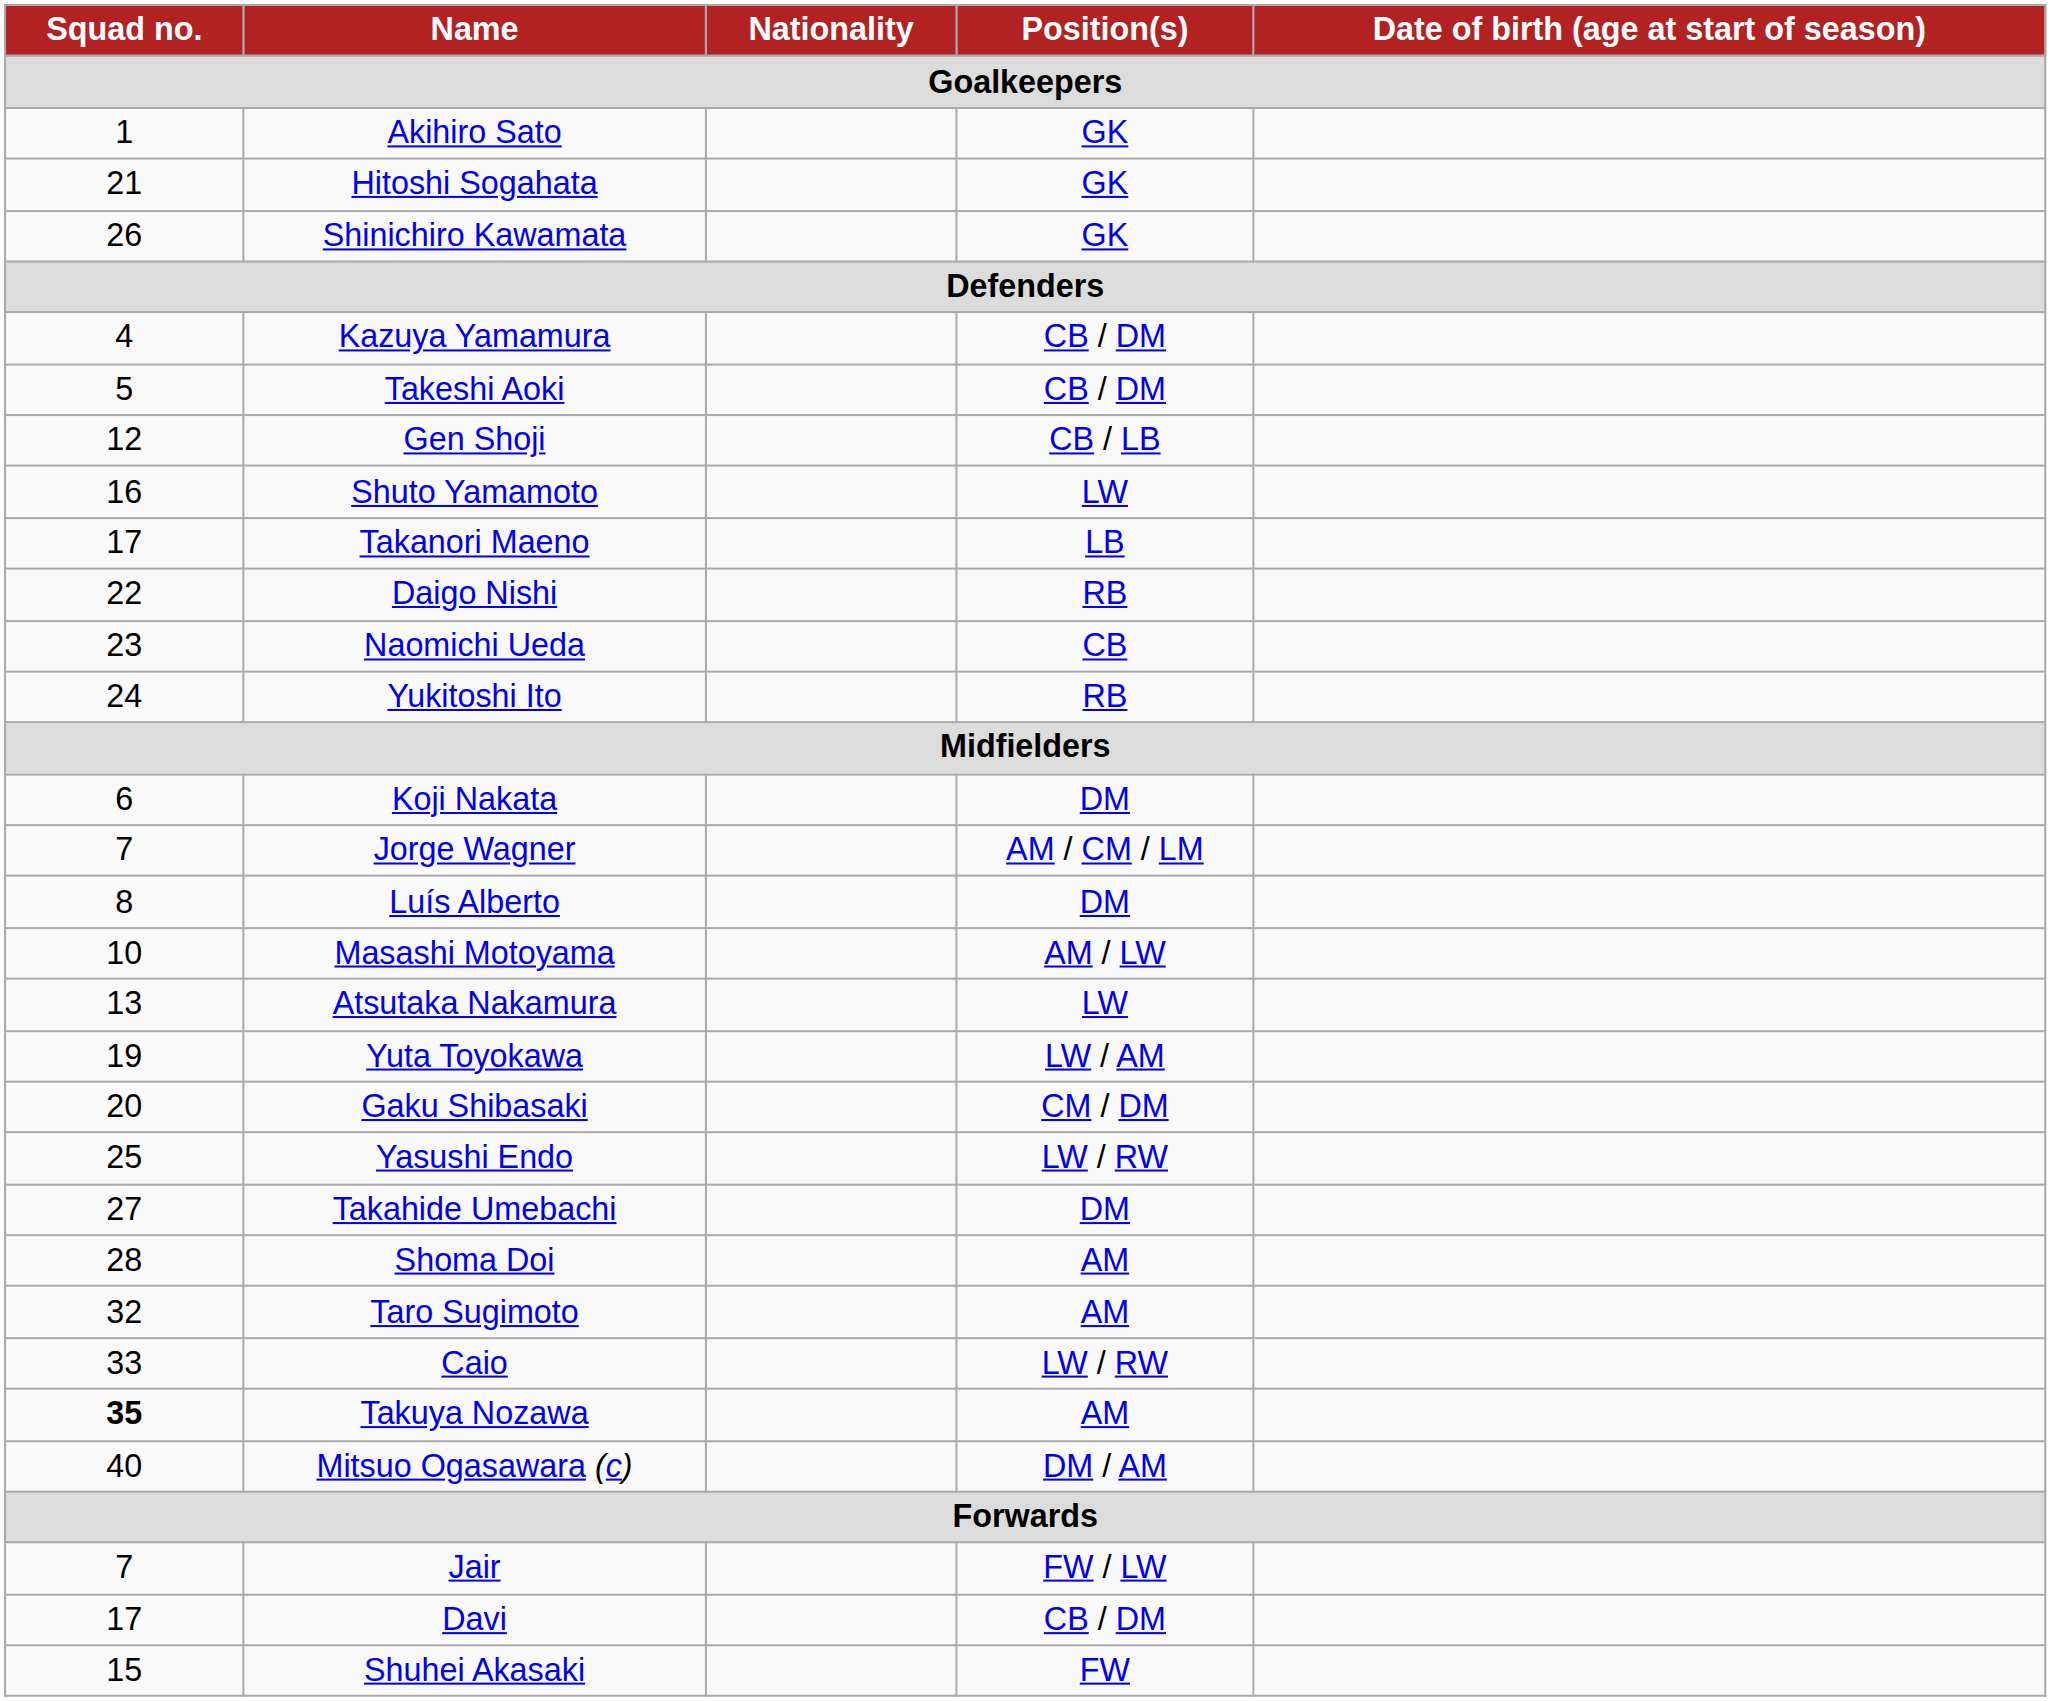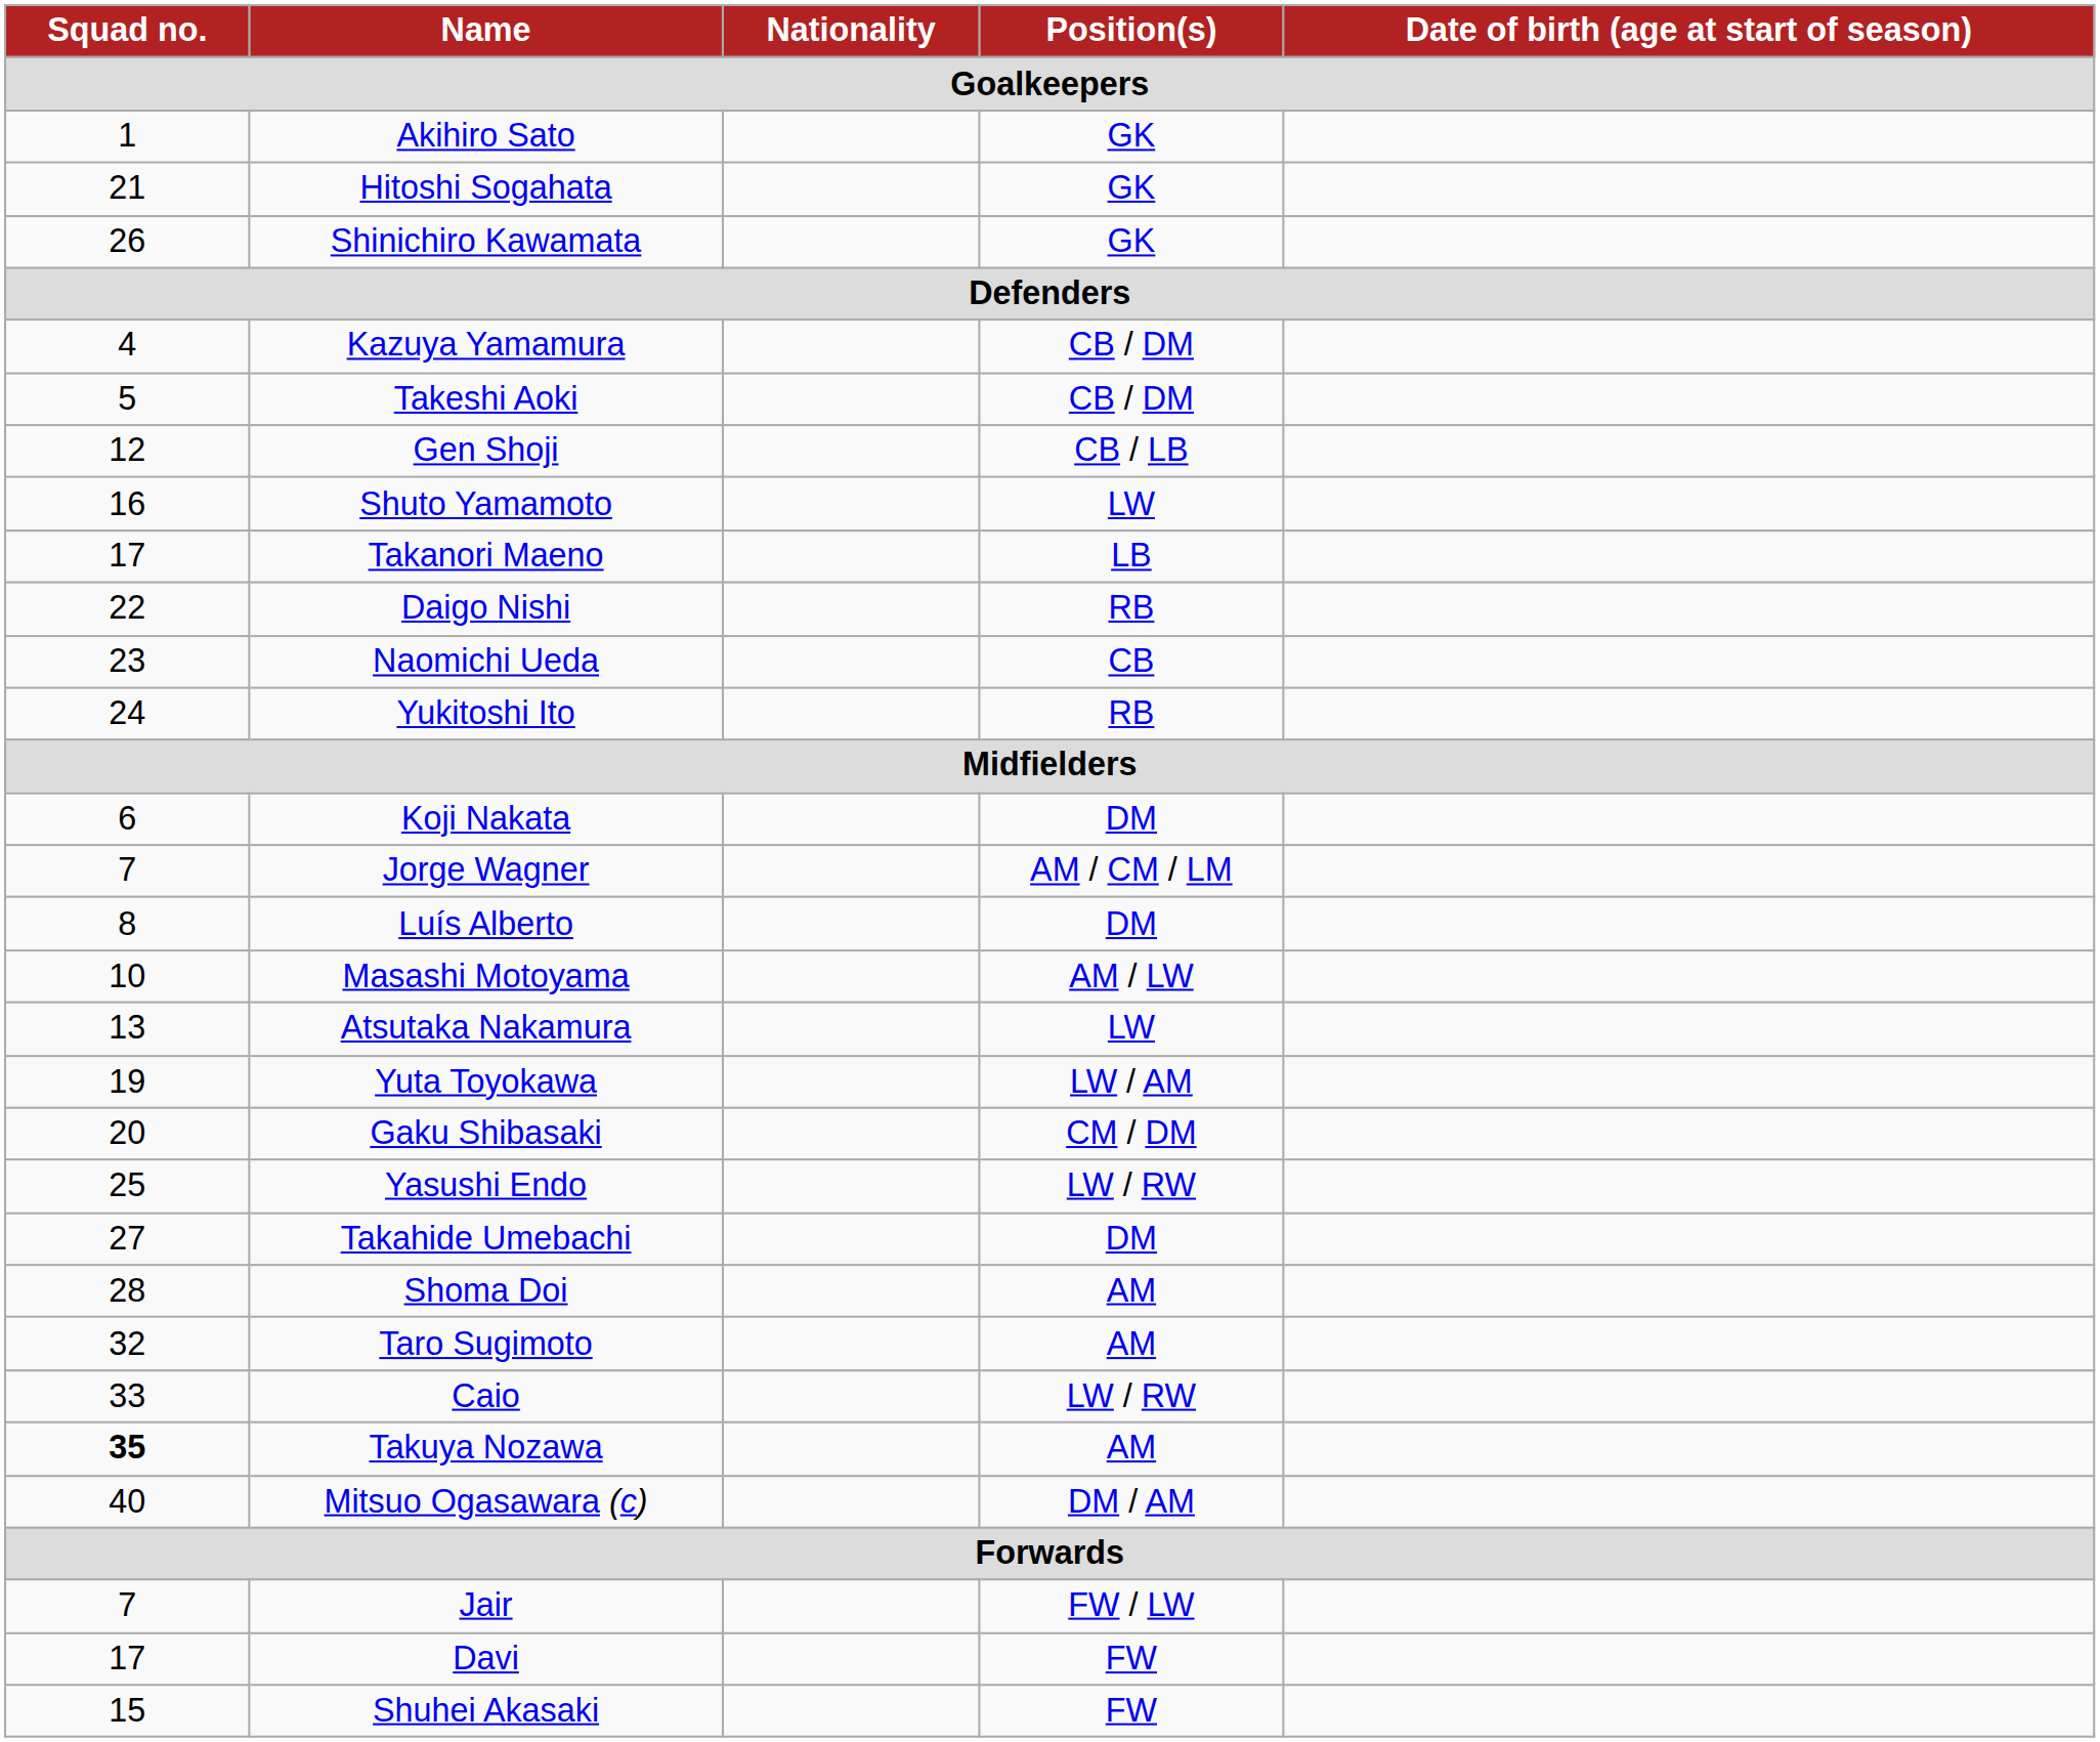Davi | Position(s) / Goalkeepers: CB / DM -> FW
